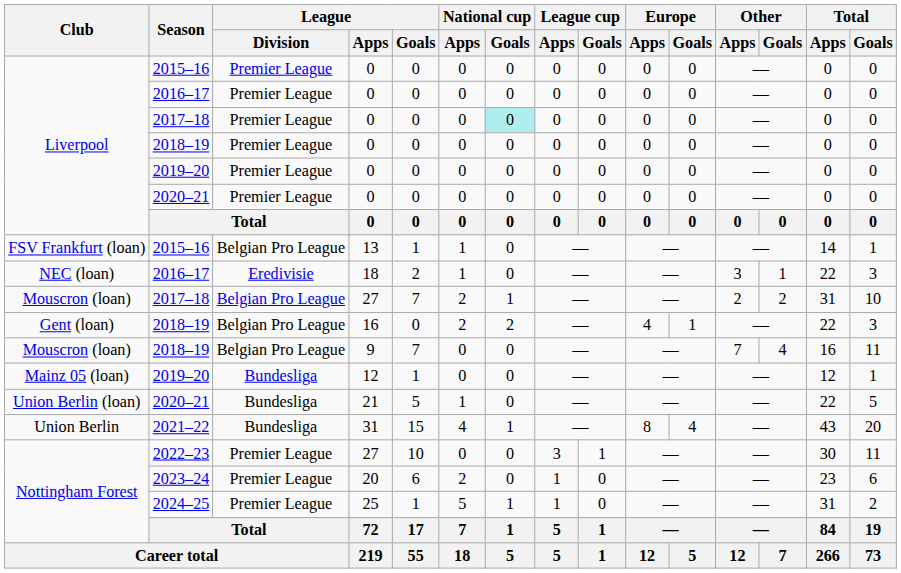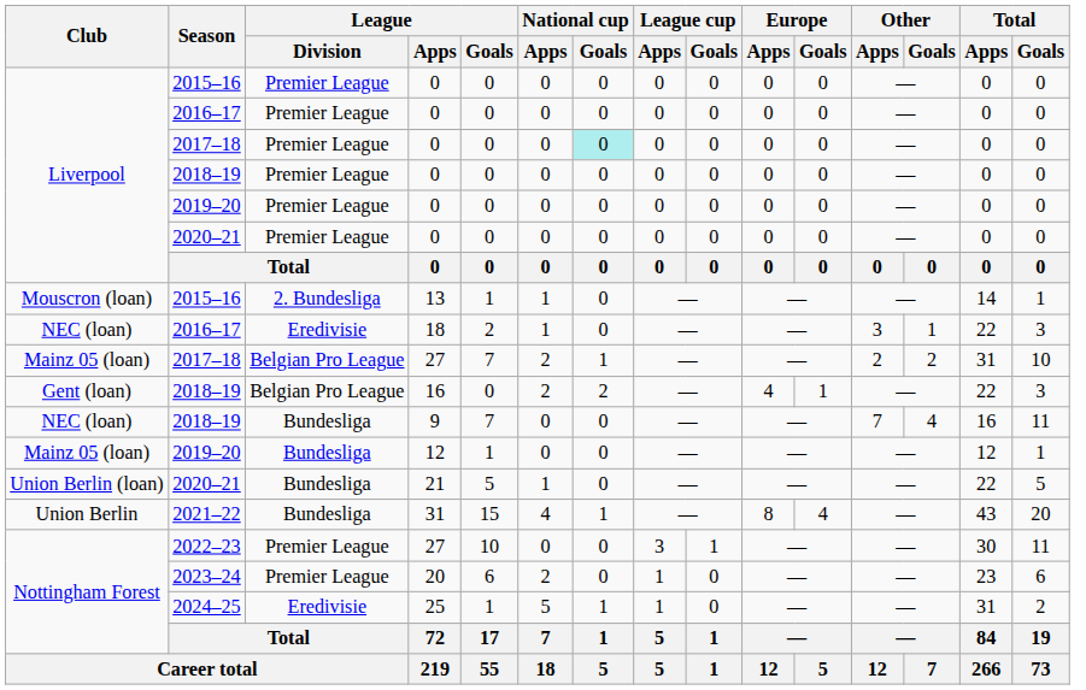13 | Club: FSV Frankfurt (loan) -> Mouscron (loan)
13 | League / Division: Belgian Pro League -> 2. Bundesliga
2017–18 / 27 | Club: Mouscron (loan) -> Mainz 05 (loan)
9 | Club: Mouscron (loan) -> NEC (loan)
9 | League / Division: Belgian Pro League -> Bundesliga
25 | League / Division: Premier League -> Eredivisie
